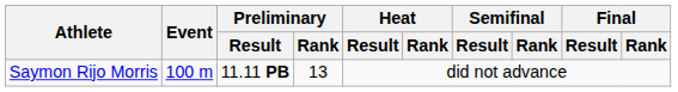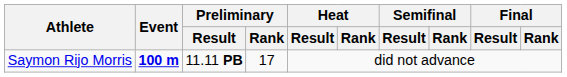Saymon Rijo Morris | Event: normal -> bold
Saymon Rijo Morris | Preliminary / Rank: 13 -> 17
